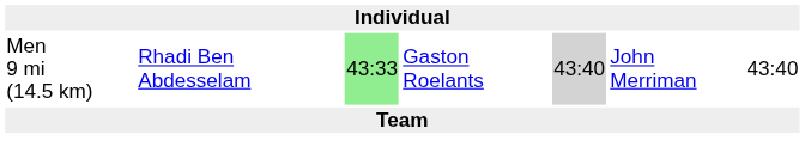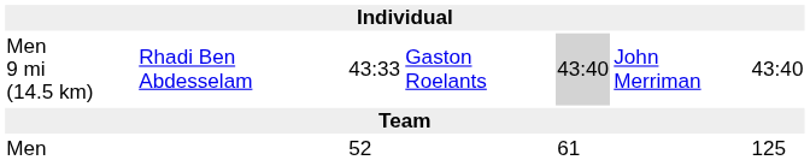Men 9 mi (14.5 km) | column 3: lightgreen background -> no background
+ row: Men | 52 | 61 | 125
